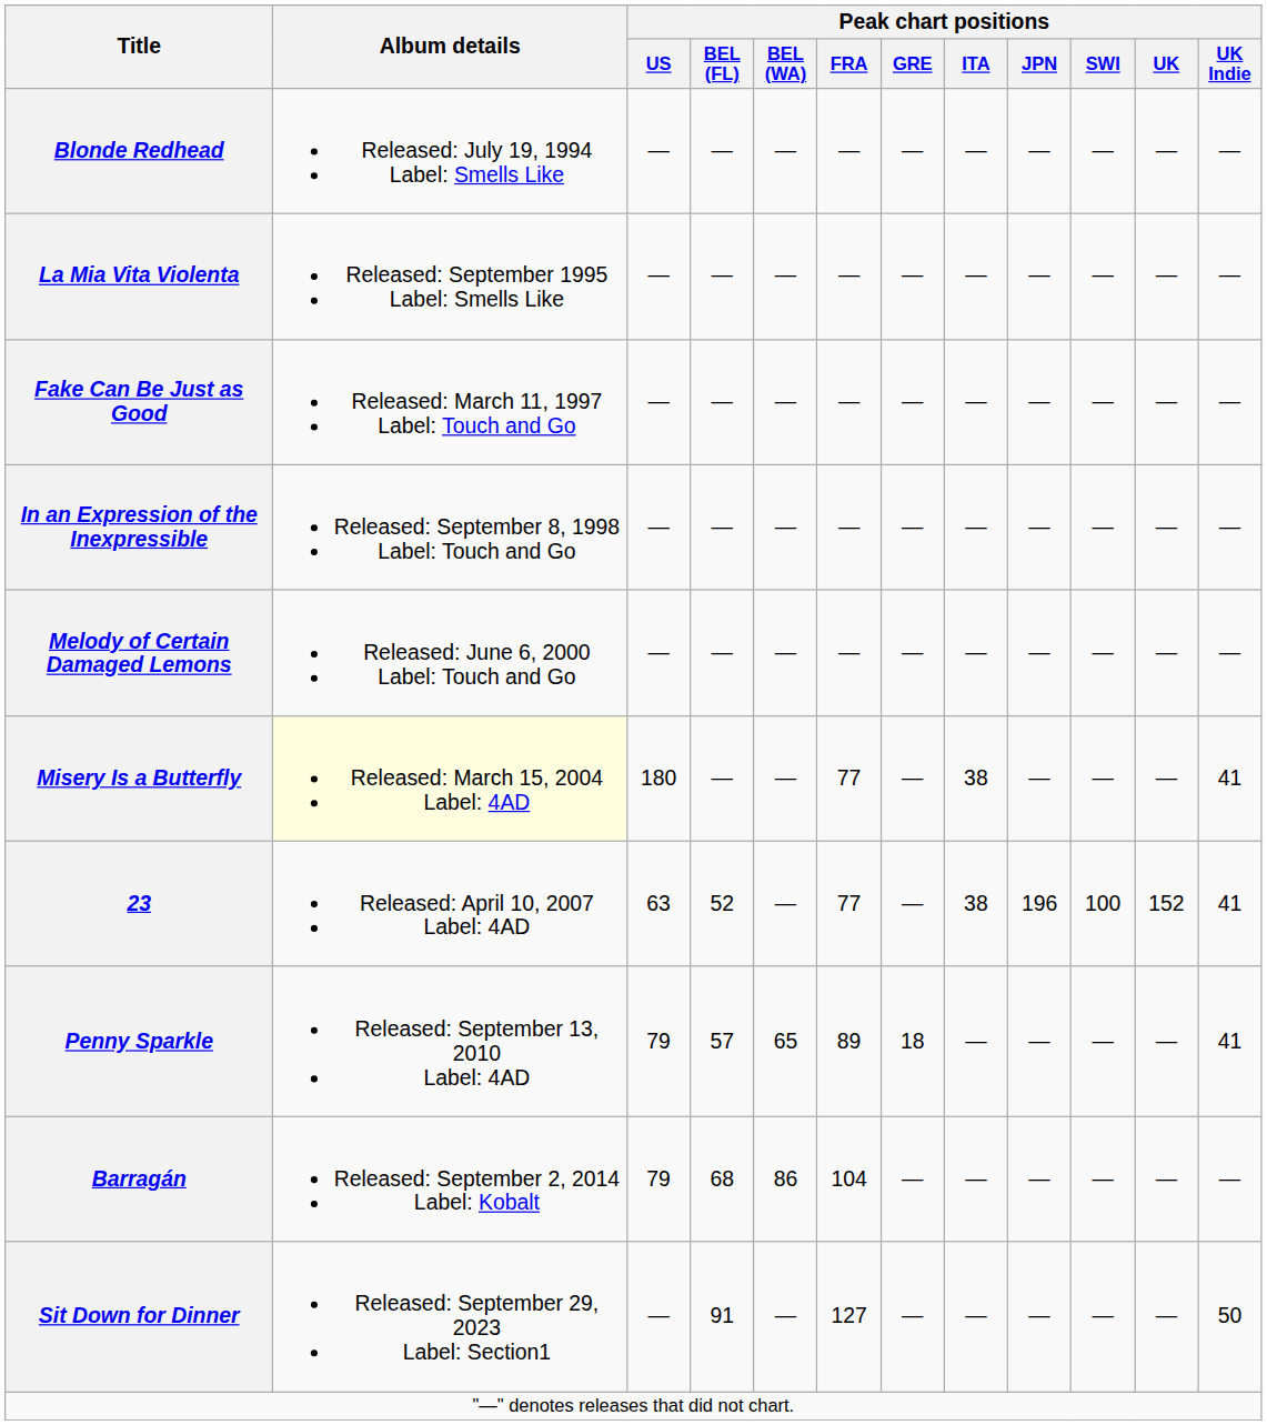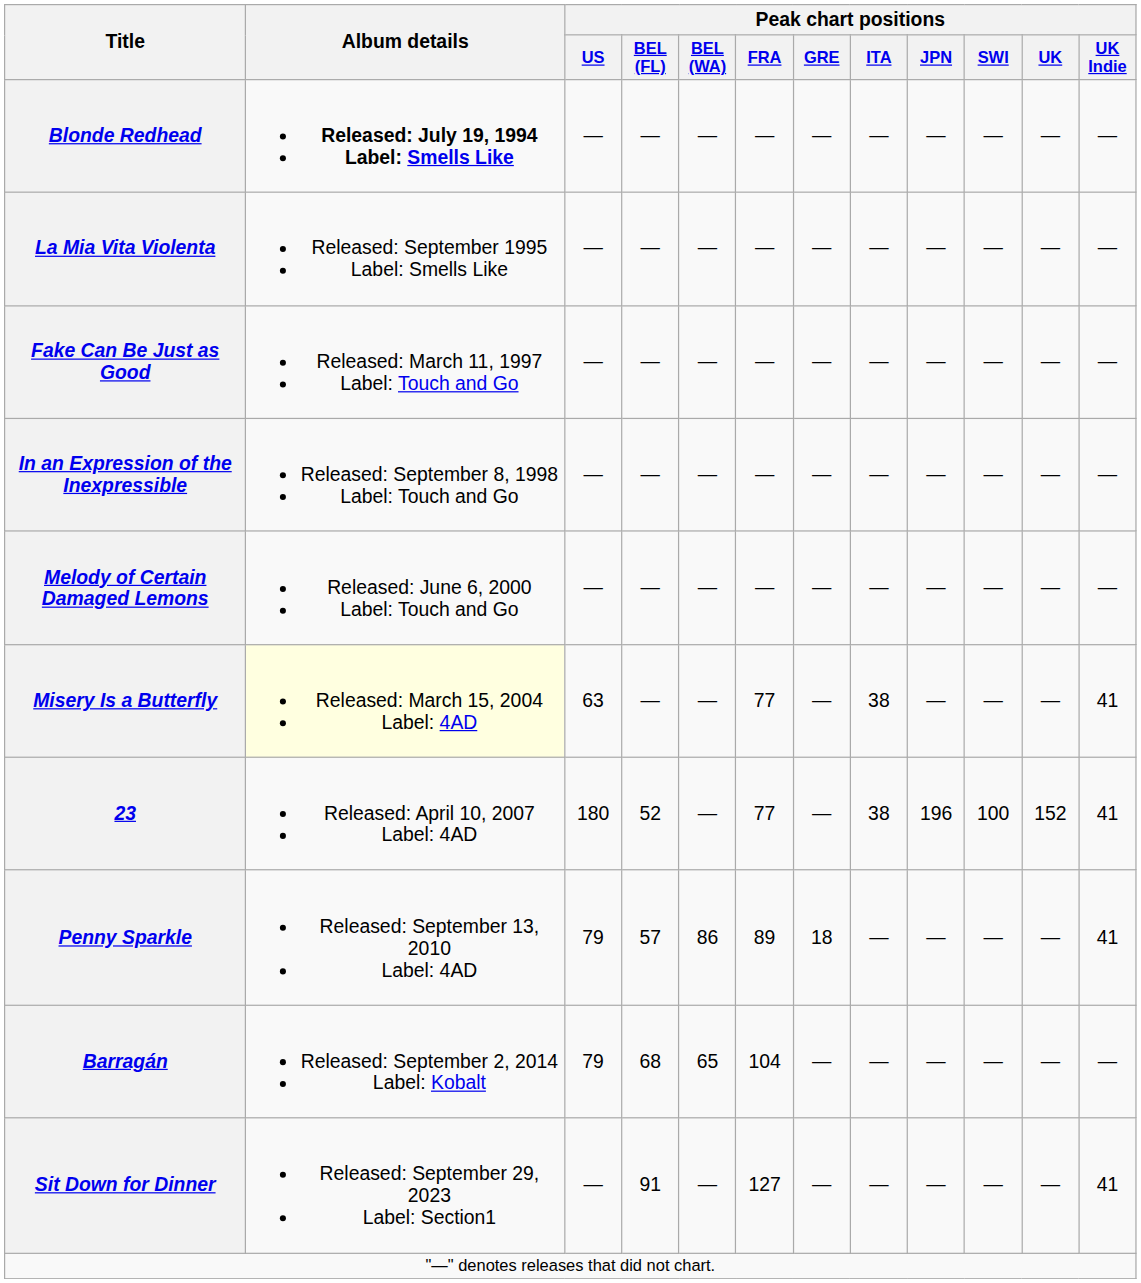Blonde Redhead | Album details: normal -> bold
Misery Is a Butterfly | Peak chart positions / US: 180 -> 63
23 | Peak chart positions / US: 63 -> 180
Penny Sparkle | Peak chart positions / BEL (WA): 65 -> 86
Barragán | Peak chart positions / BEL (WA): 86 -> 65
Sit Down for Dinner | Peak chart positions / UK Indie: 50 -> 41
